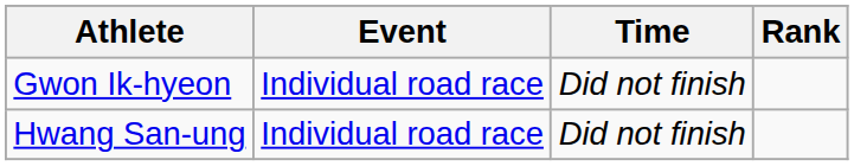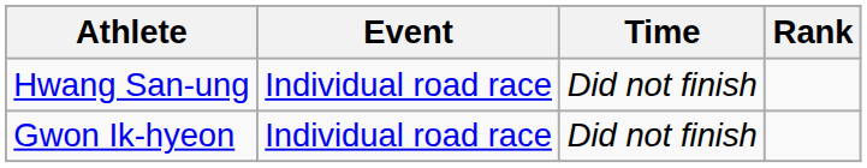rows swapped: Gwon Ik-hyeon <-> Hwang San-ung
